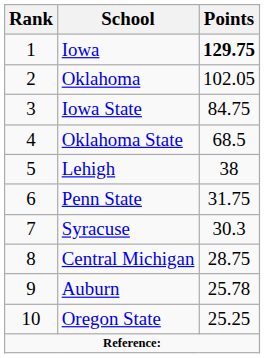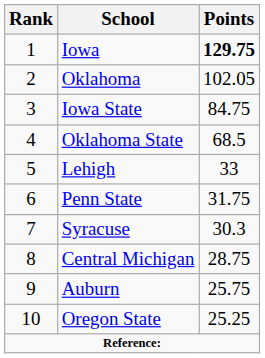Lehigh | Points: 38 -> 33
Auburn | Points: 25.78 -> 25.75
